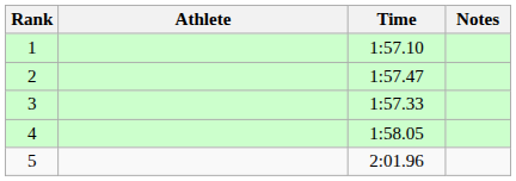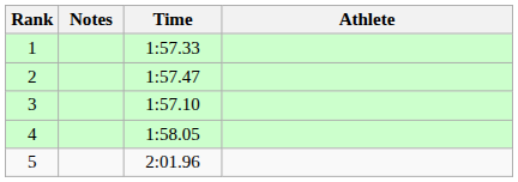columns swapped: Athlete <-> Notes
1 | Time: 1:57.10 -> 1:57.33
3 | Time: 1:57.33 -> 1:57.10
